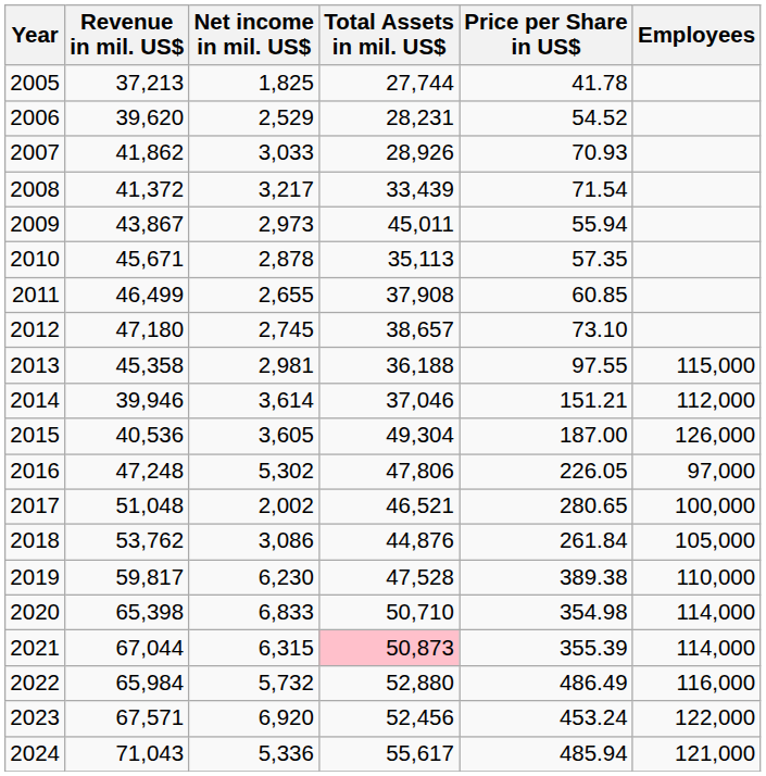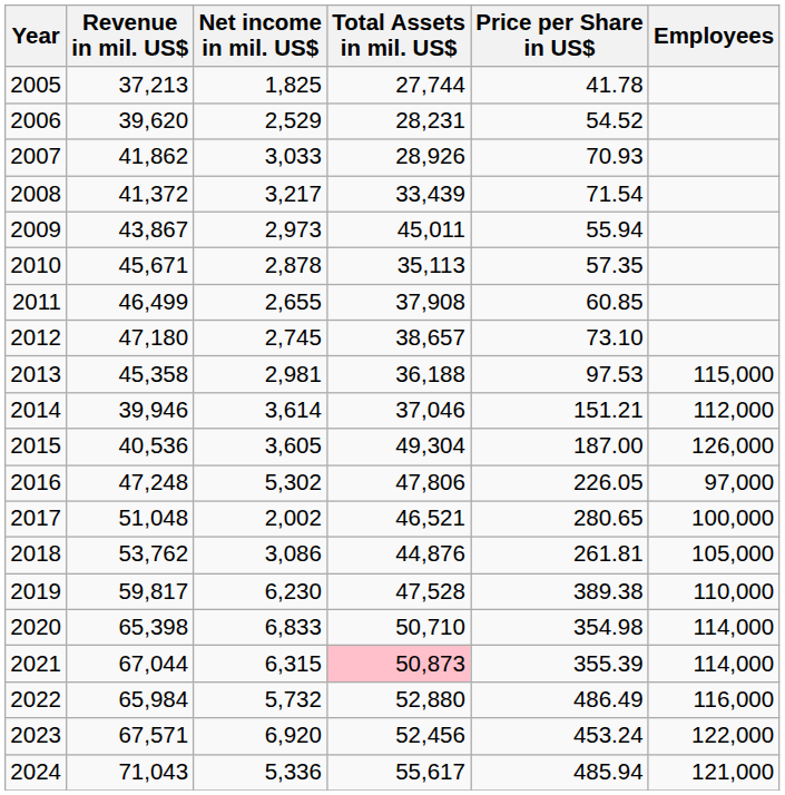2013 | Price per Share in US$: 97.55 -> 97.53
2018 | Price per Share in US$: 261.84 -> 261.81
